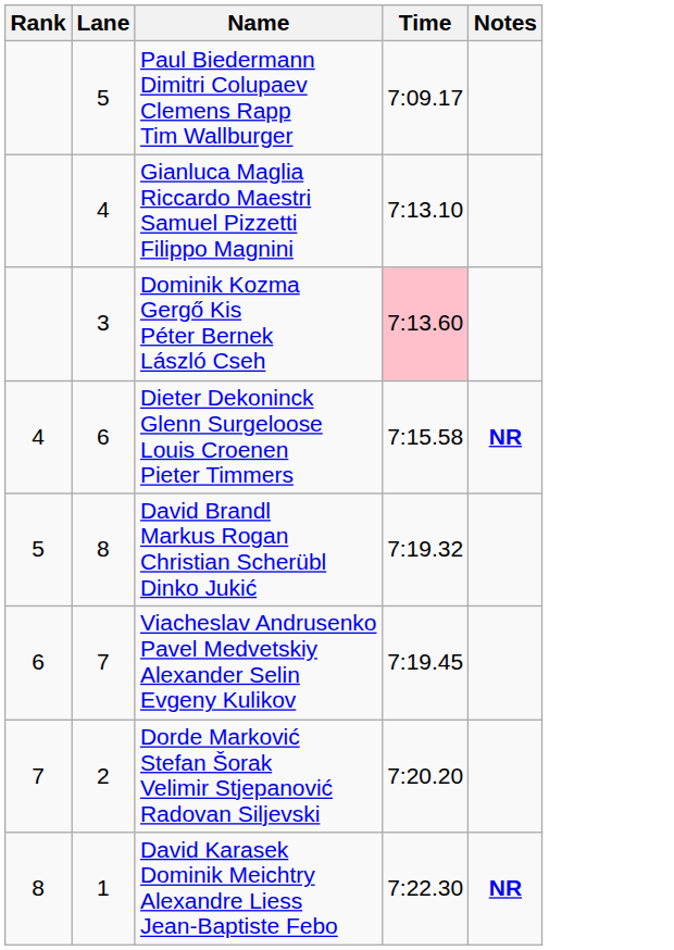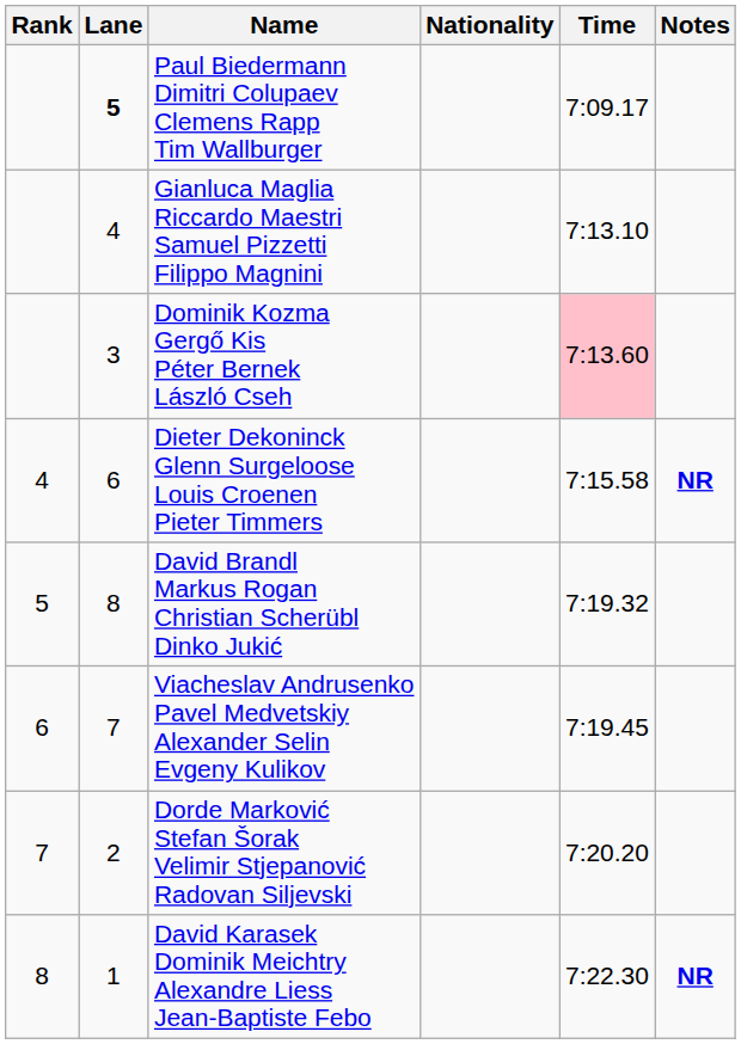+ column: Nationality
Paul Biedermann Dimitri Colupaev Clemens Rapp Tim Wallburger | Lane: normal -> bold
